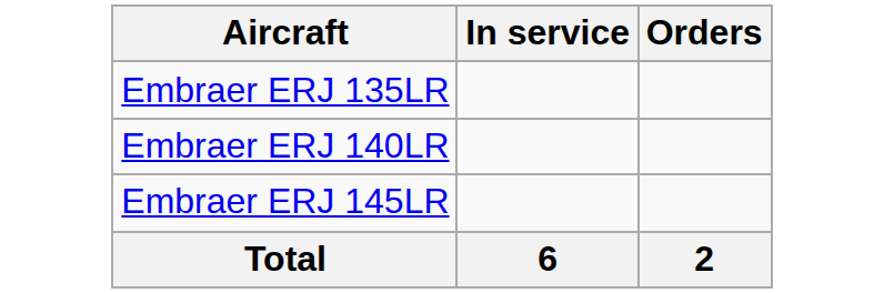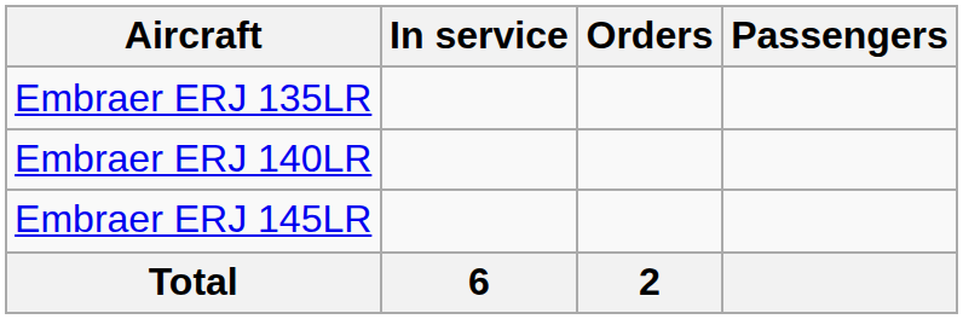+ column: Passengers
